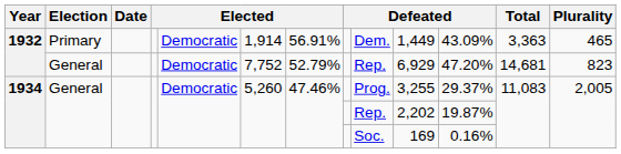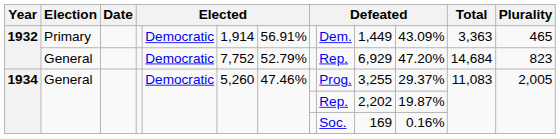1932 / General | Total: 14,681 -> 14,684
